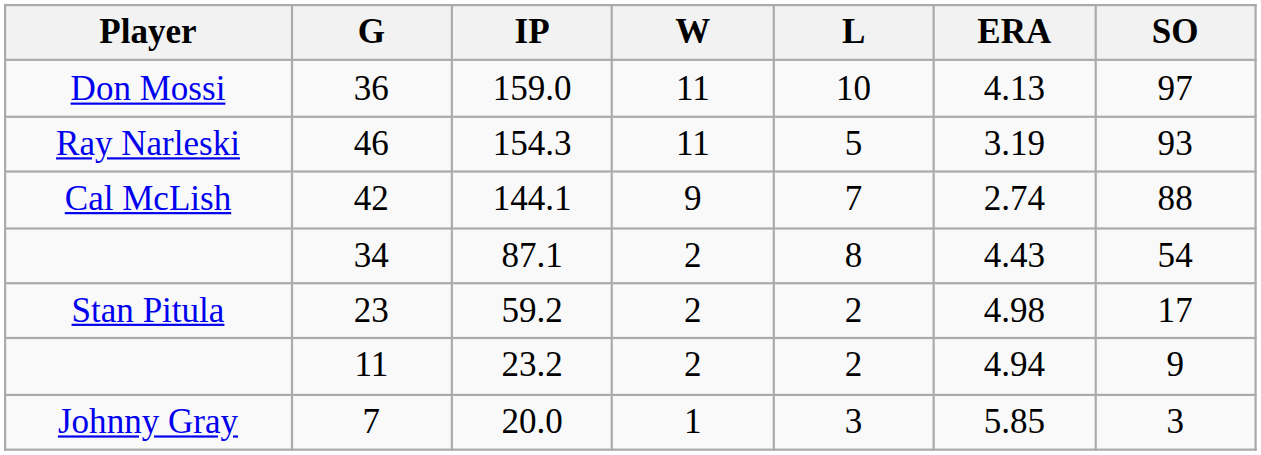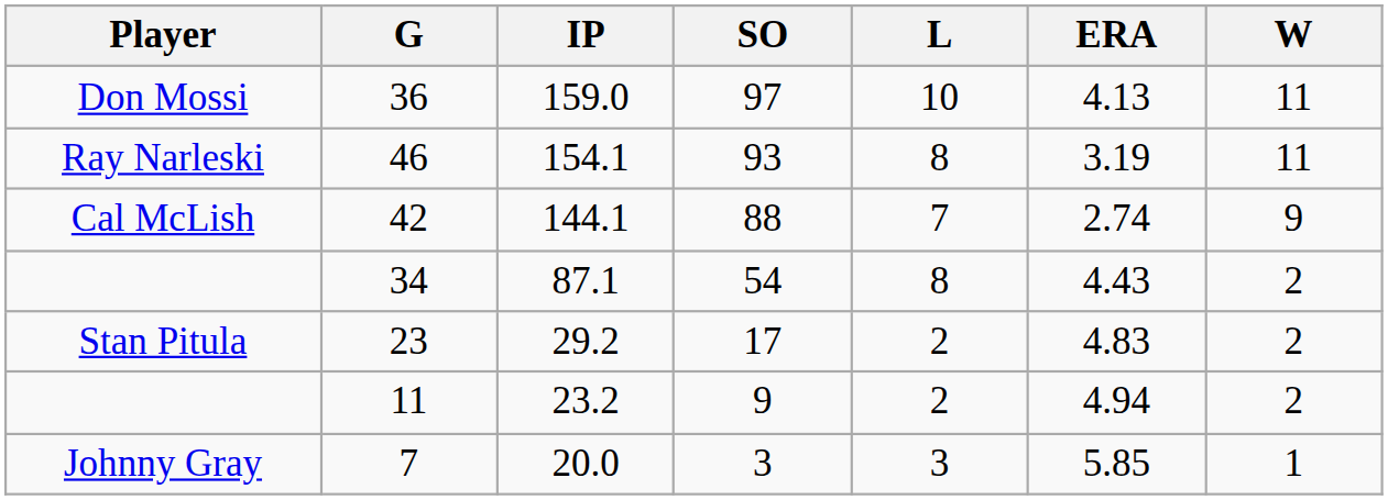columns swapped: W <-> SO
46 | IP: 154.3 -> 154.1
46 | L: 5 -> 8
23 | IP: 59.2 -> 29.2
23 | ERA: 4.98 -> 4.83
